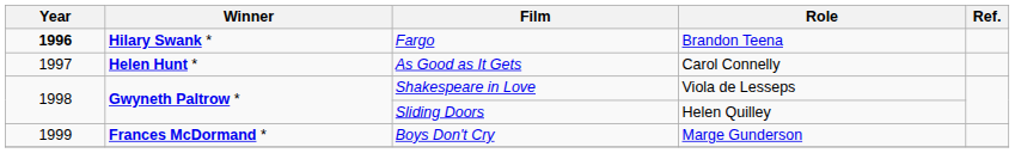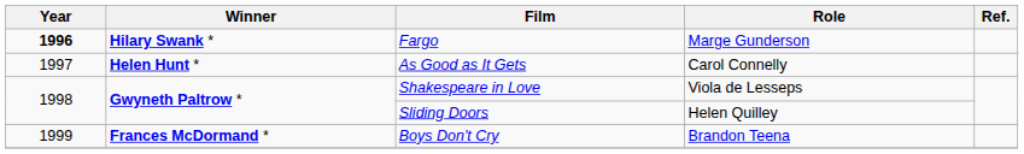Fargo | Role: Brandon Teena -> Marge Gunderson
Boys Don't Cry | Role: Marge Gunderson -> Brandon Teena
